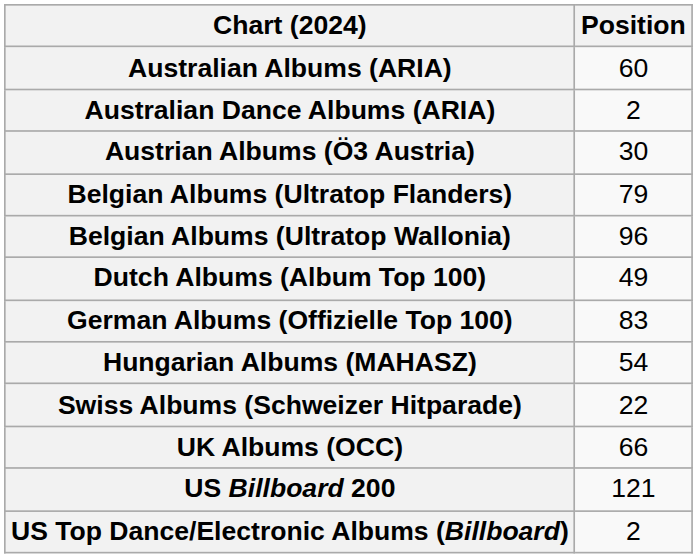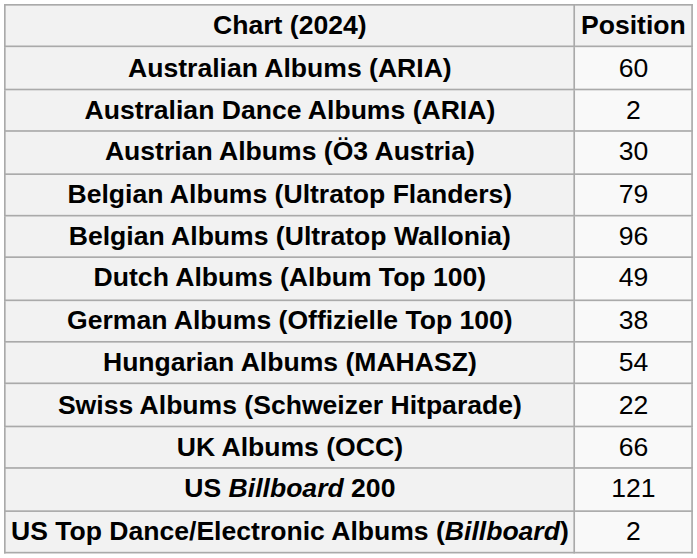German Albums (Offizielle Top 100) | Position: 83 -> 38
